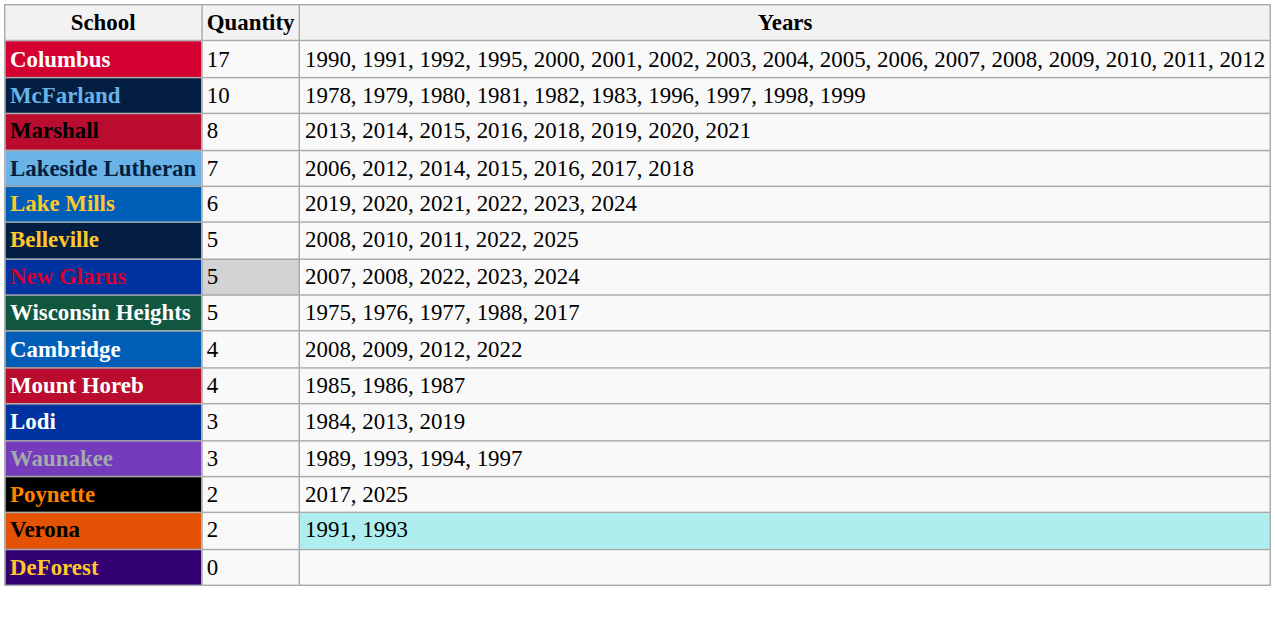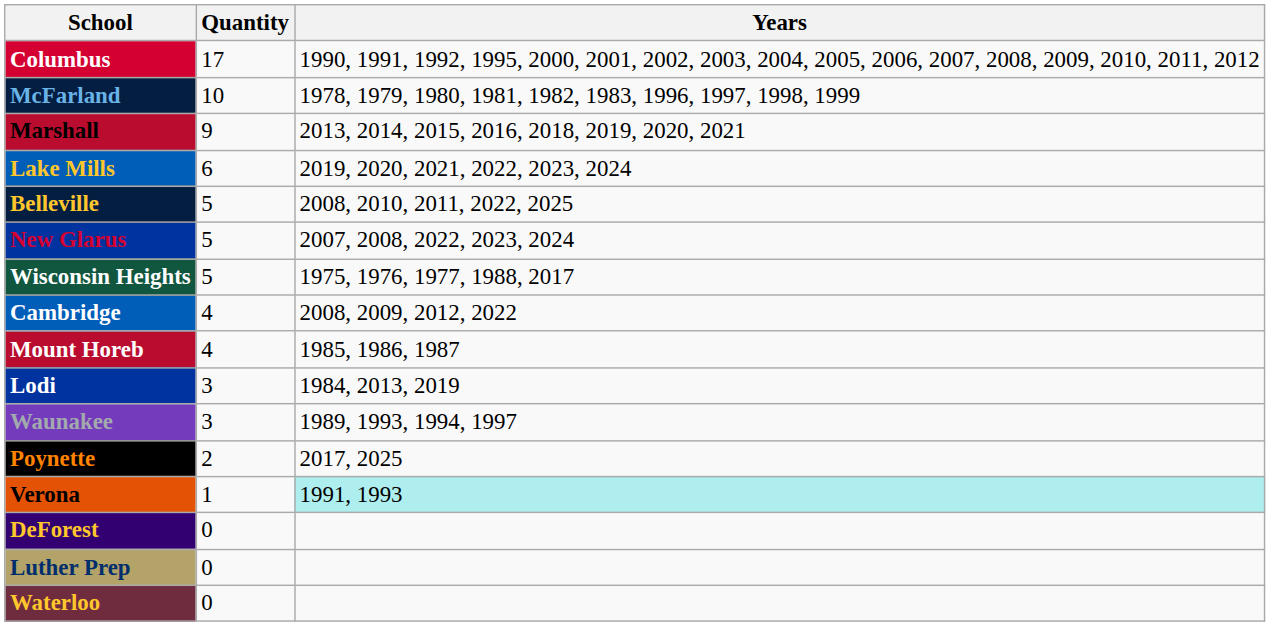Marshall | Quantity: 8 -> 9
- row: Lakeside Lutheran | 7 | 2006, 2012, 2014, 2015, 2016, 2017, 2018
New Glarus | Quantity: lightgrey background -> no background
Verona | Quantity: 2 -> 1
+ row: Luther Prep | 0
+ row: Waterloo | 0
